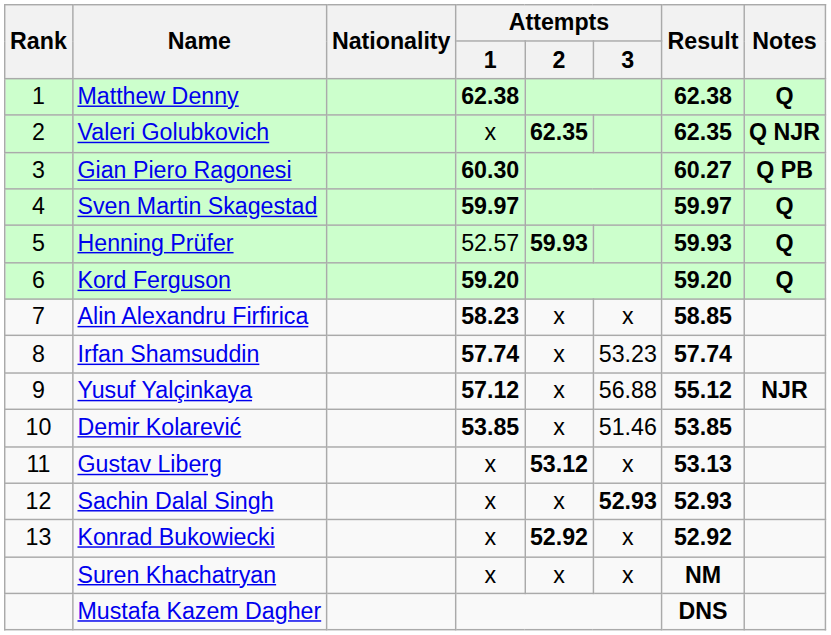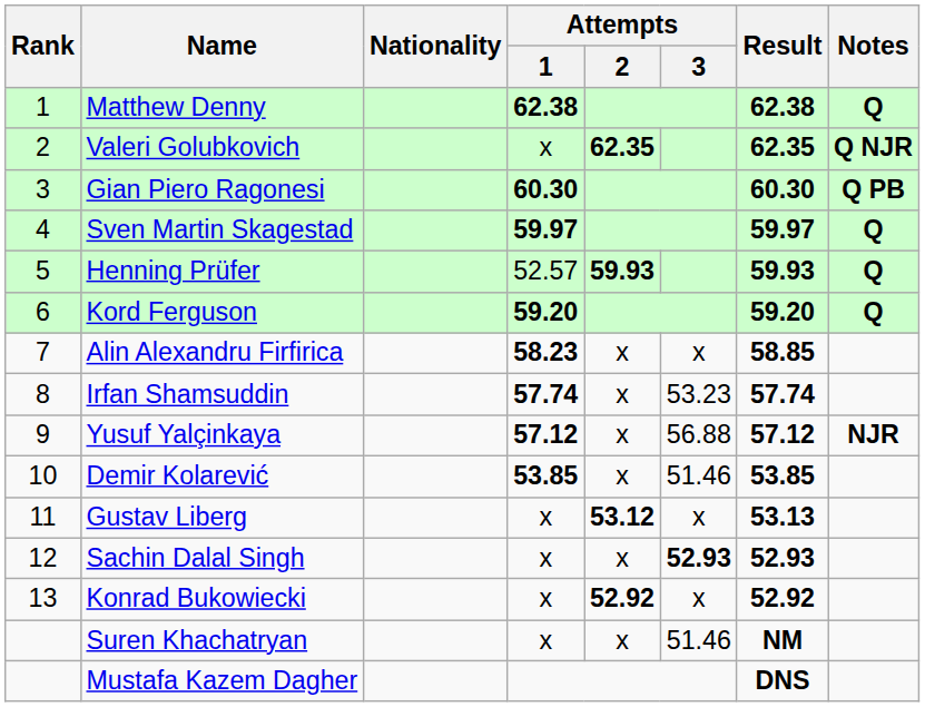Gian Piero Ragonesi | Result: 60.27 -> 60.30
Yusuf Yalçinkaya | Result: 55.12 -> 57.12
Suren Khachatryan | Attempts / 3: x -> 51.46
